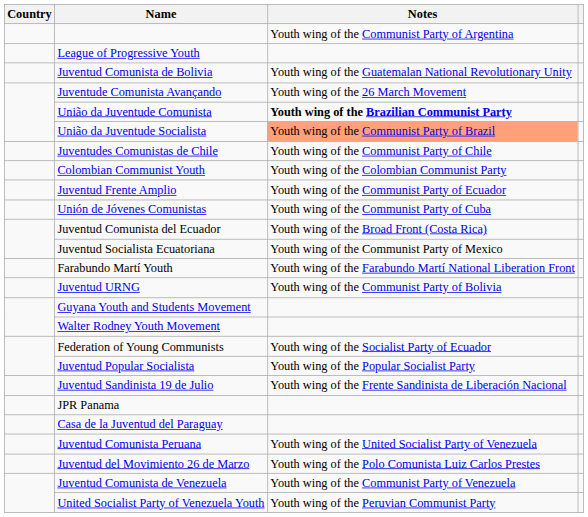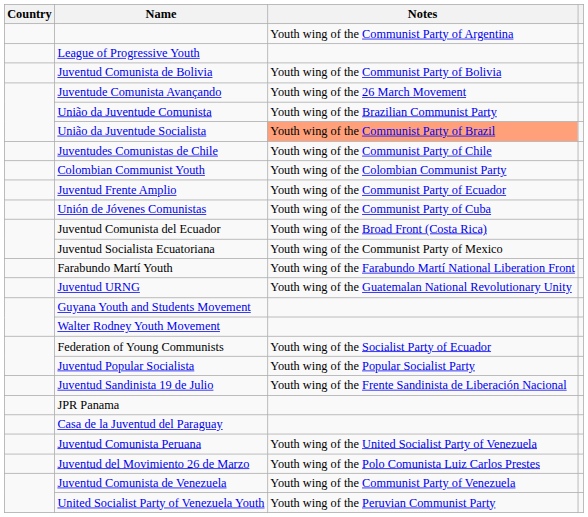Juventud Comunista de Bolivia | Notes: Youth wing of the Guatemalan National Revolutionary Unity -> Youth wing of the Communist Party of Bolivia
União da Juventude Comunista | Notes: bold -> normal
Juventud URNG | Notes: Youth wing of the Communist Party of Bolivia -> Youth wing of the Guatemalan National Revolutionary Unity
